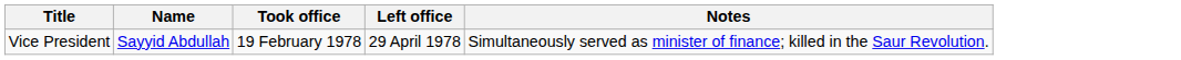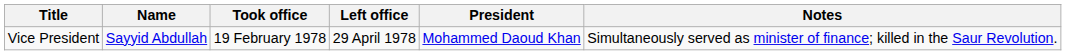+ column: President | Mohammed Daoud Khan
